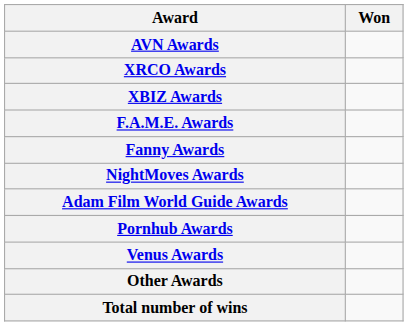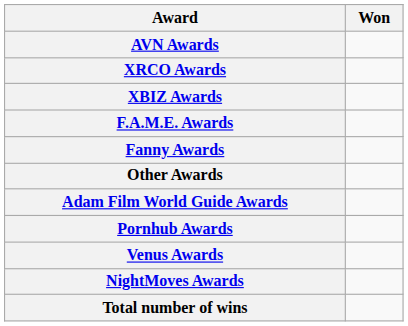rows swapped: NightMoves Awards <-> Other Awards
